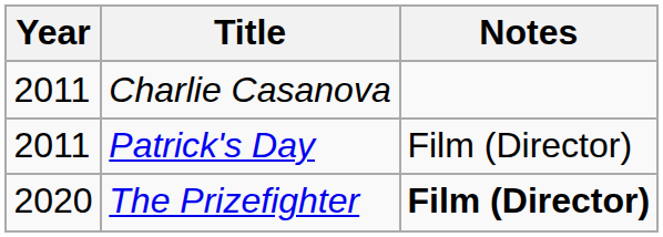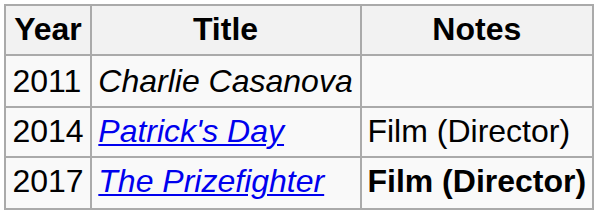Patrick's Day | Year: 2011 -> 2014
The Prizefighter | Year: 2020 -> 2017
